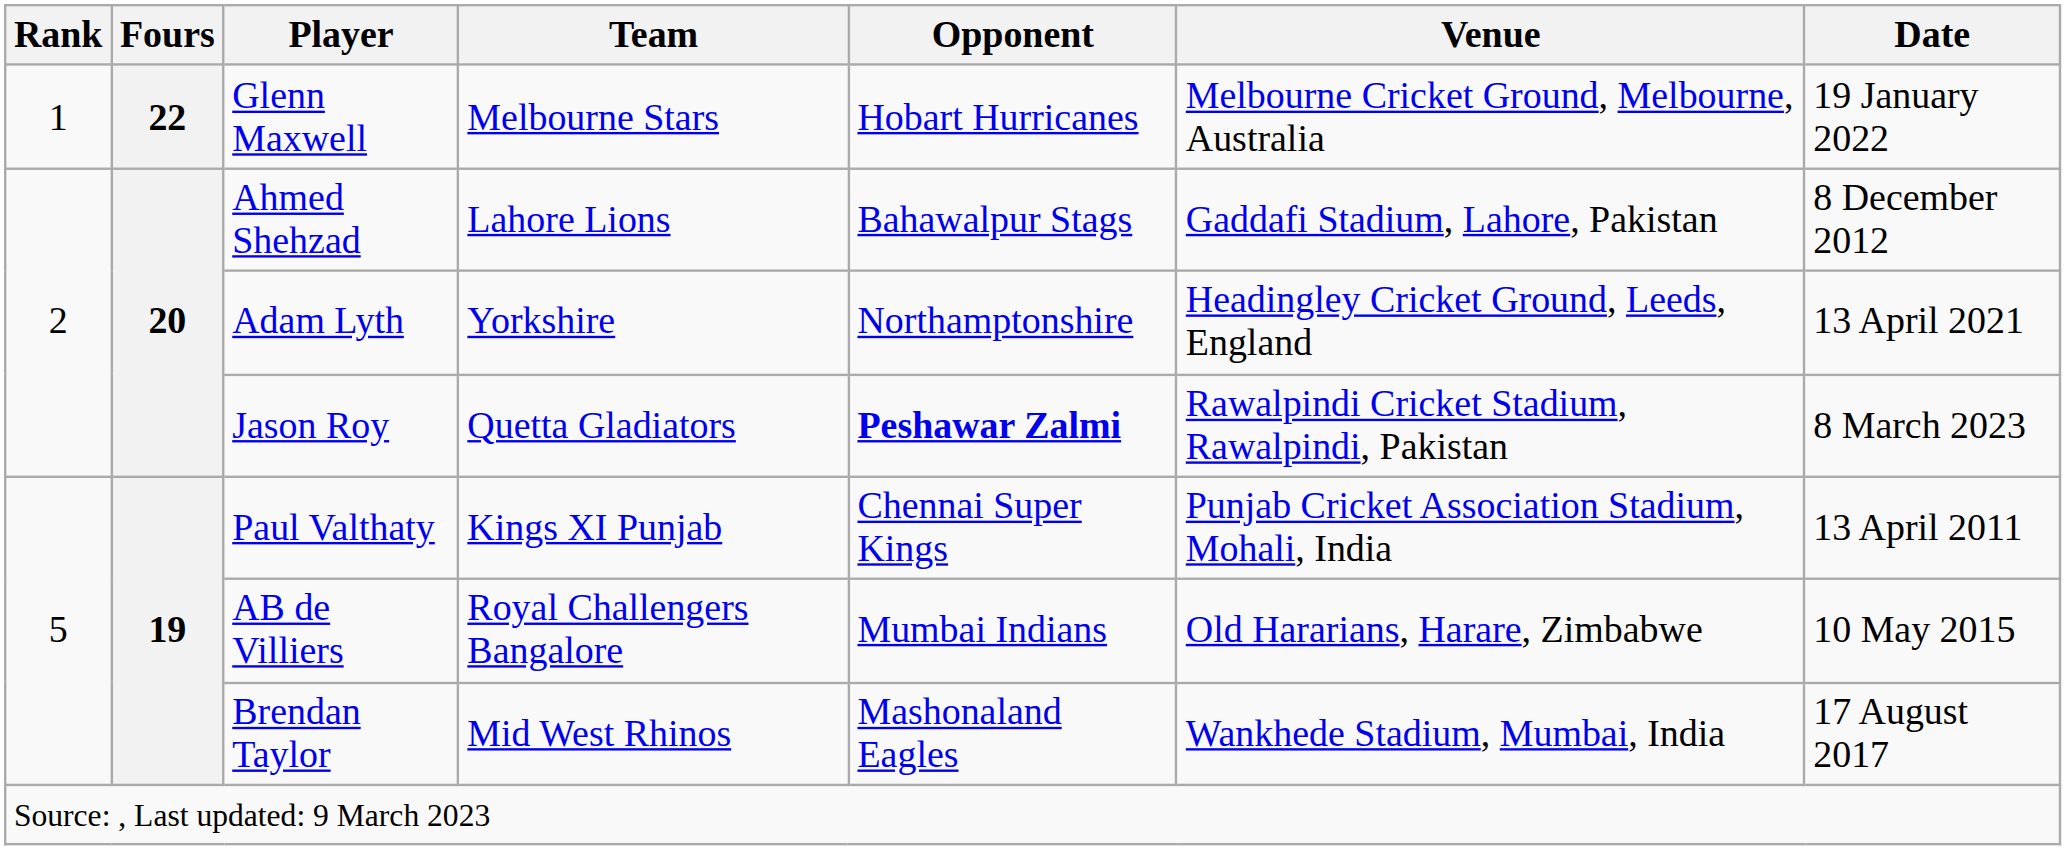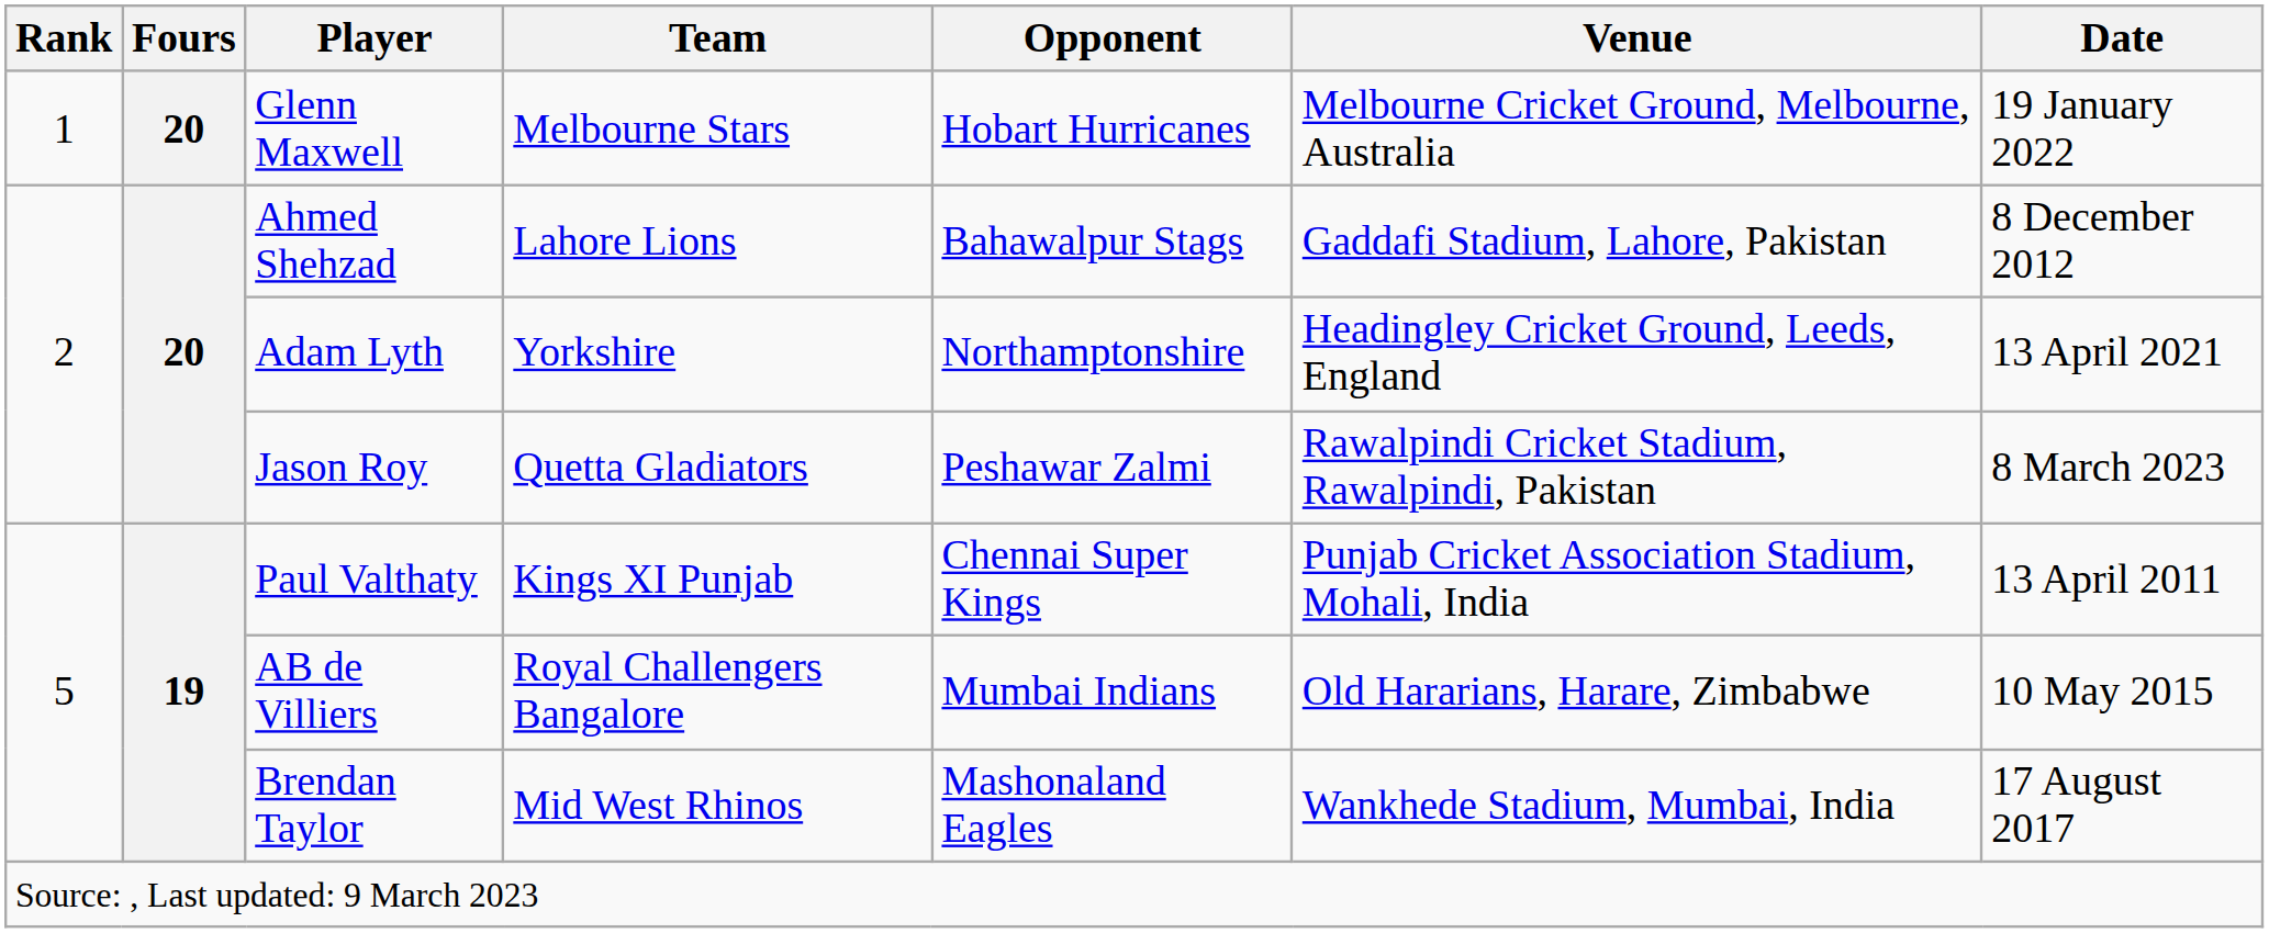Glenn Maxwell | Fours: 22 -> 20
Jason Roy | Opponent: bold -> normal
